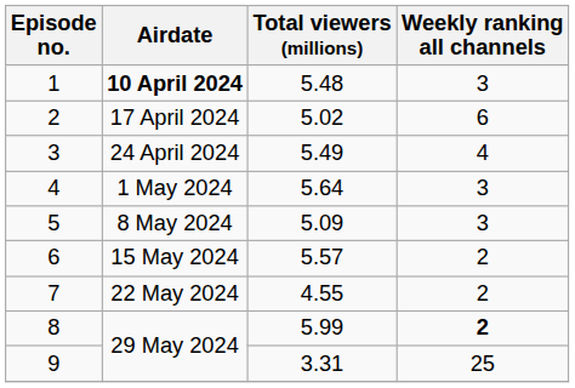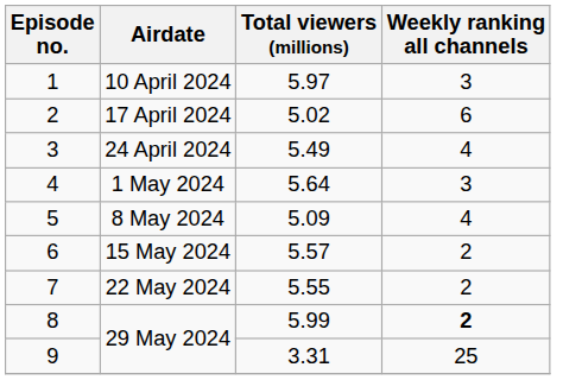1 | Airdate: bold -> normal
1 | Total viewers (millions): 5.48 -> 5.97
5 | Weekly ranking all channels: 3 -> 4
7 | Total viewers (millions): 4.55 -> 5.55
